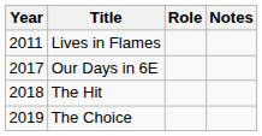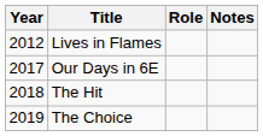Lives in Flames | Year: 2011 -> 2012
